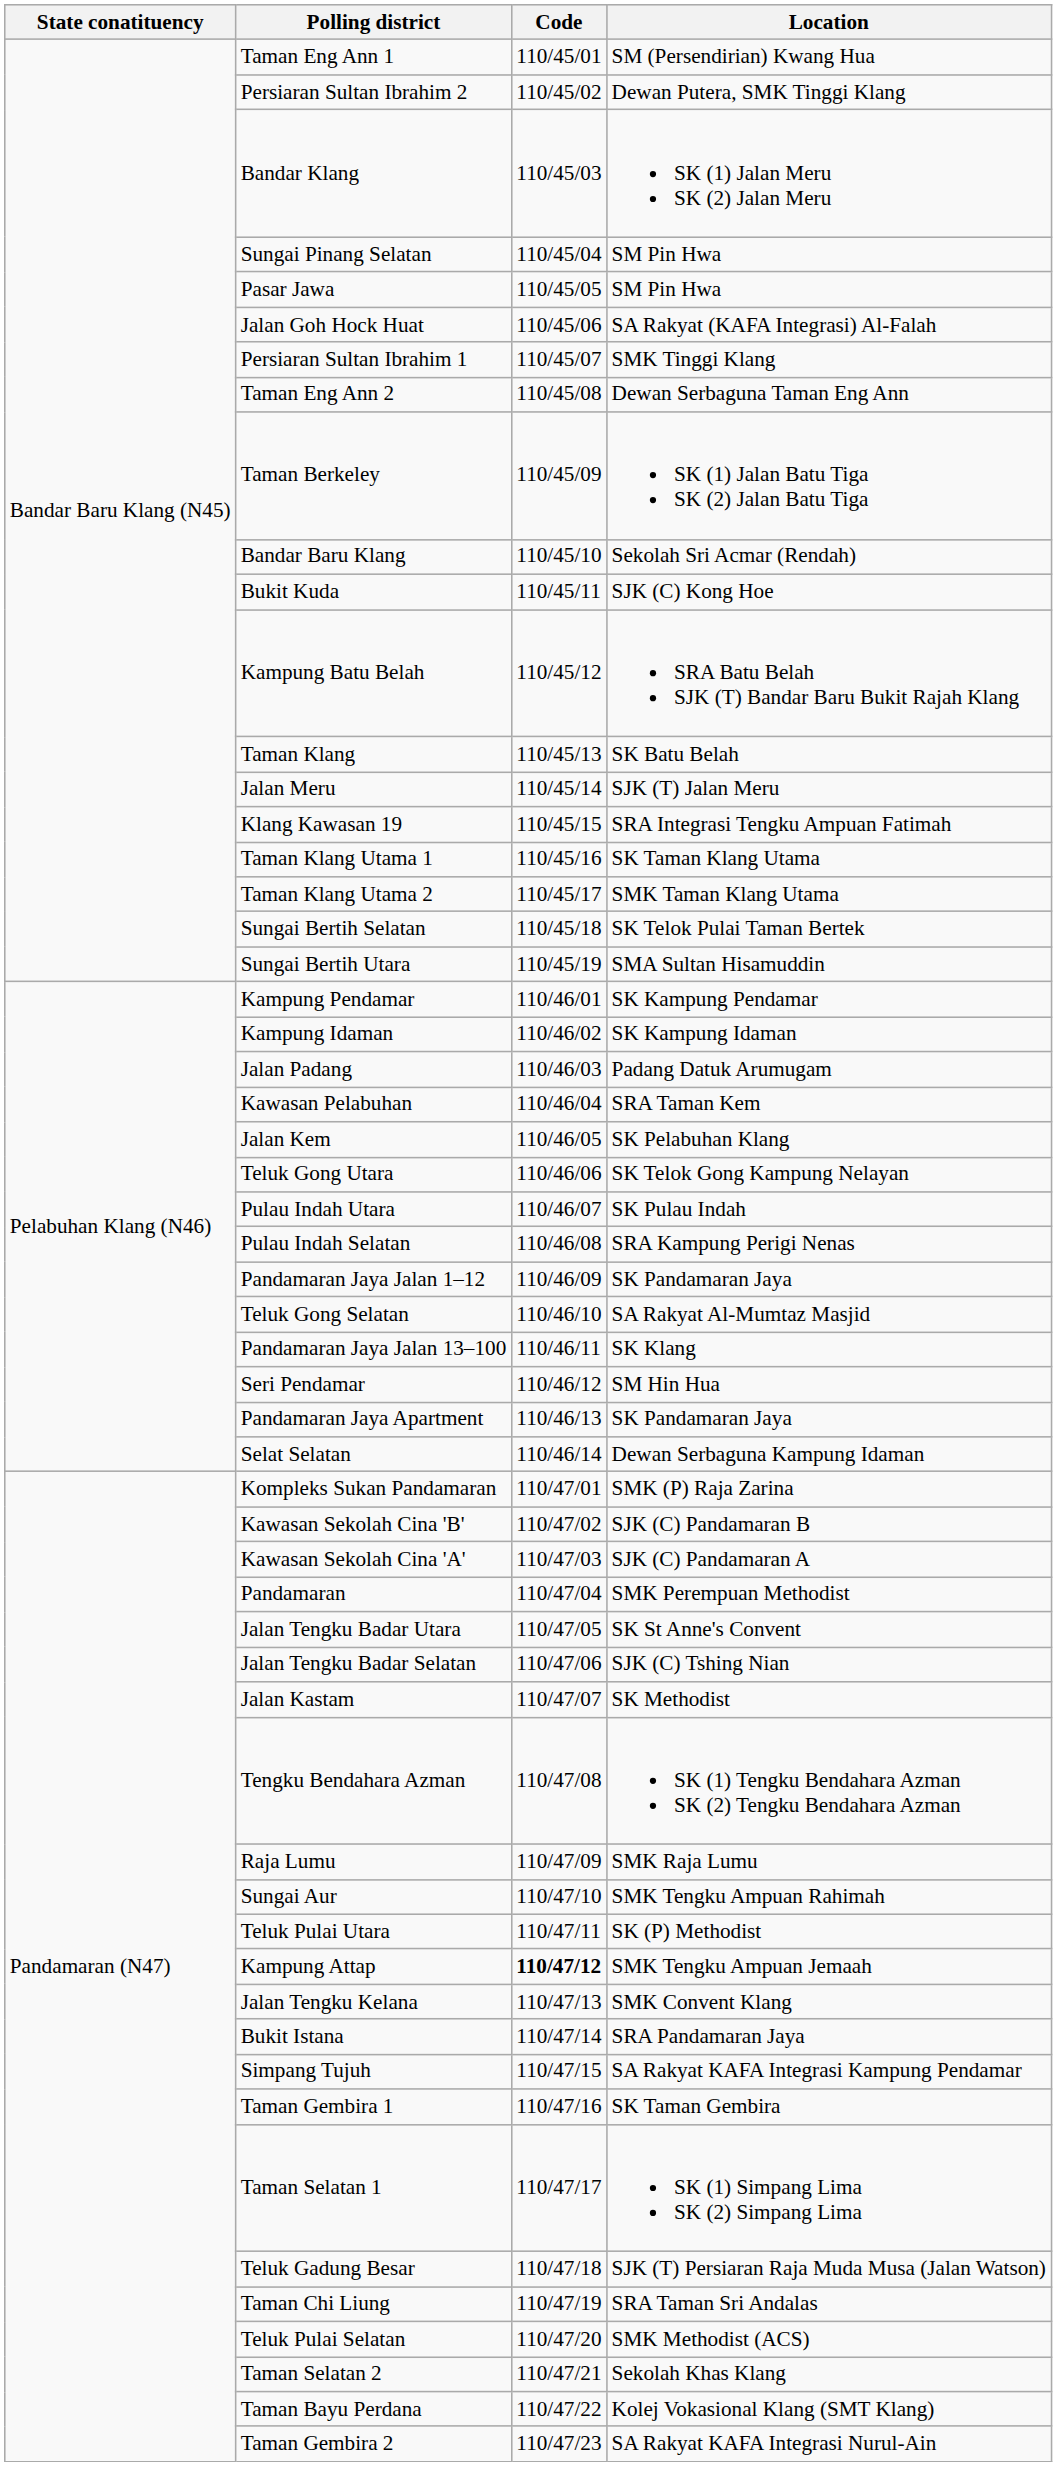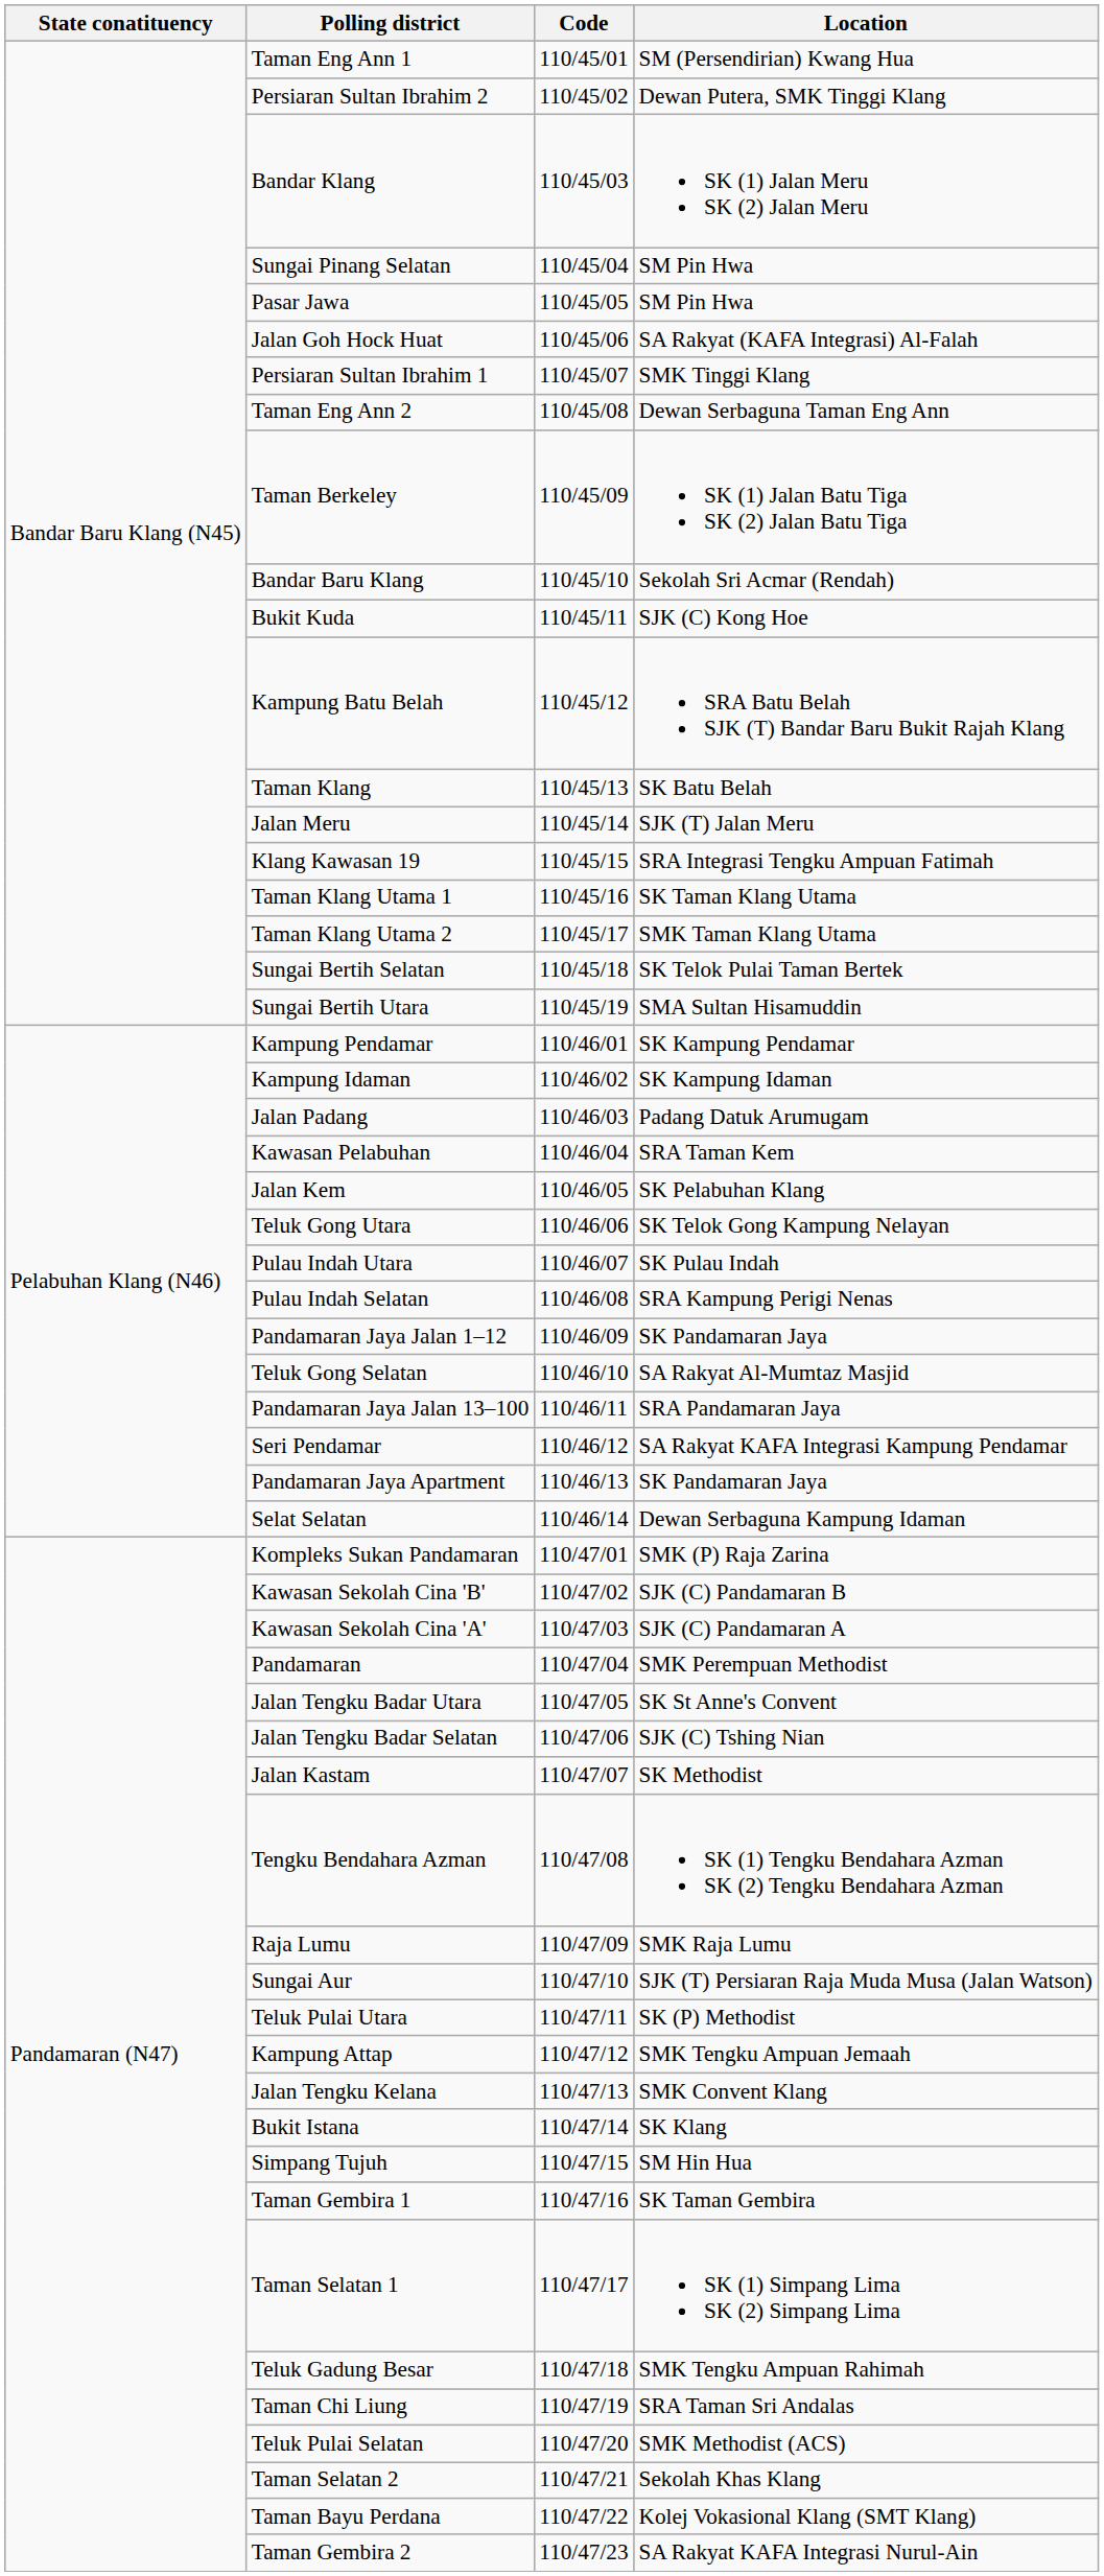Pandamaran Jaya Jalan 13–100 | Location: SK Klang -> SRA Pandamaran Jaya
Seri Pendamar | Location: SM Hin Hua -> SA Rakyat KAFA Integrasi Kampung Pendamar
Sungai Aur | Location: SMK Tengku Ampuan Rahimah -> SJK (T) Persiaran Raja Muda Musa (Jalan Watson)
Kampung Attap | Code: bold -> normal
Bukit Istana | Location: SRA Pandamaran Jaya -> SK Klang
Simpang Tujuh | Location: SA Rakyat KAFA Integrasi Kampung Pendamar -> SM Hin Hua
Teluk Gadung Besar | Location: SJK (T) Persiaran Raja Muda Musa (Jalan Watson) -> SMK Tengku Ampuan Rahimah
